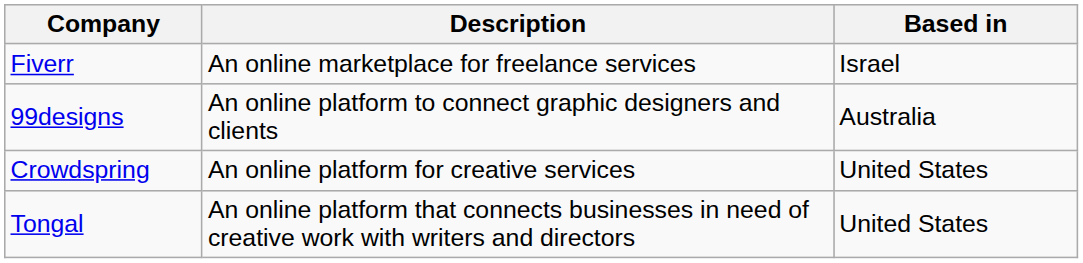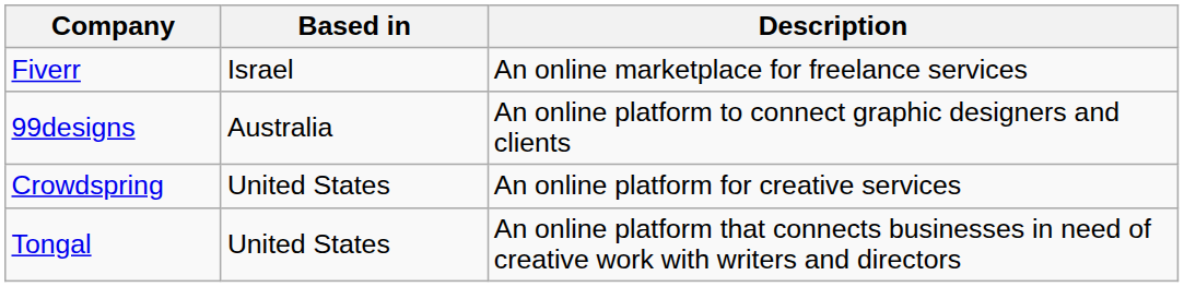columns swapped: Based in <-> Description
